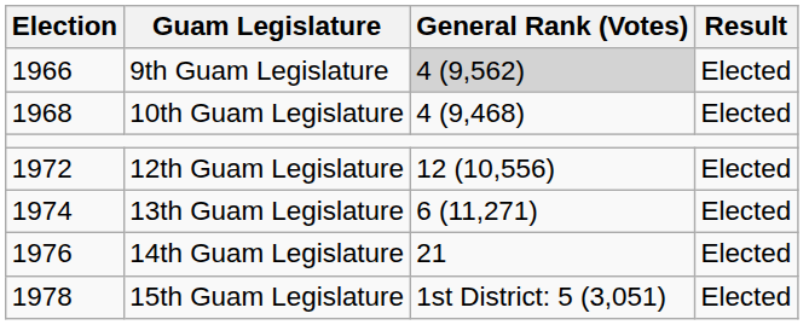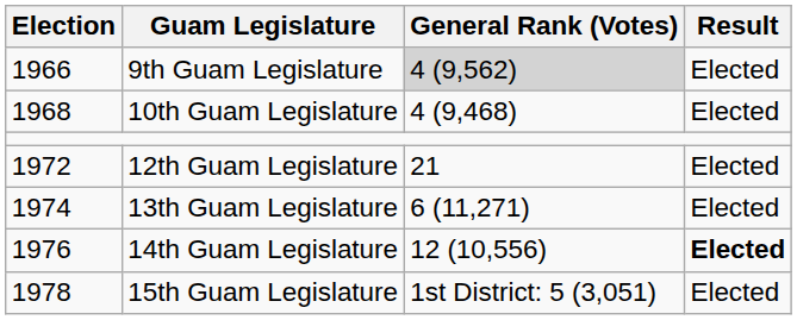12th Guam Legislature | General Rank (Votes): 12 (10,556) -> 21
14th Guam Legislature | General Rank (Votes): 21 -> 12 (10,556)
14th Guam Legislature | Result: normal -> bold
